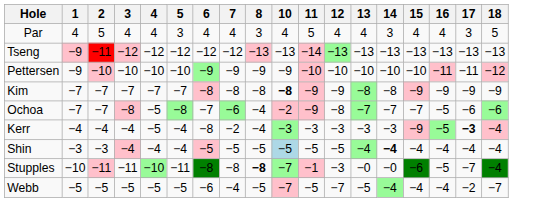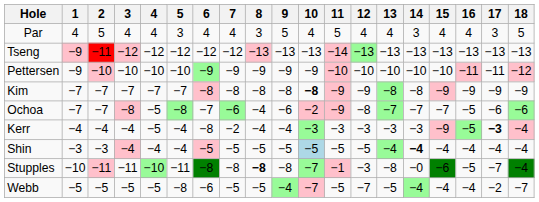+ column: 9 | 5 | −13 | −9 | −8 | −6 | −4 | −5 | −8 | −4
Stupples | 13: −0 -> −8
Webb | 5: −5 -> −8
Webb | 7: −4 -> −5
